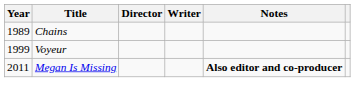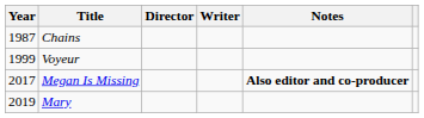Chains | Year: 1989 -> 1987
Megan Is Missing | Year: 2011 -> 2017
+ row: 2019 | Mary
